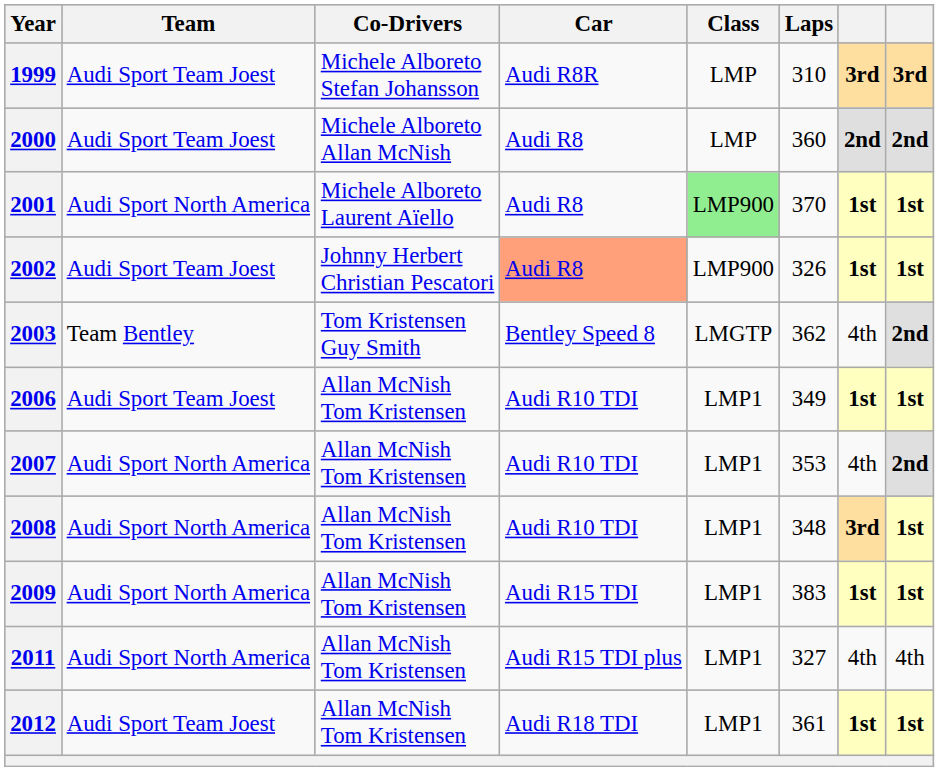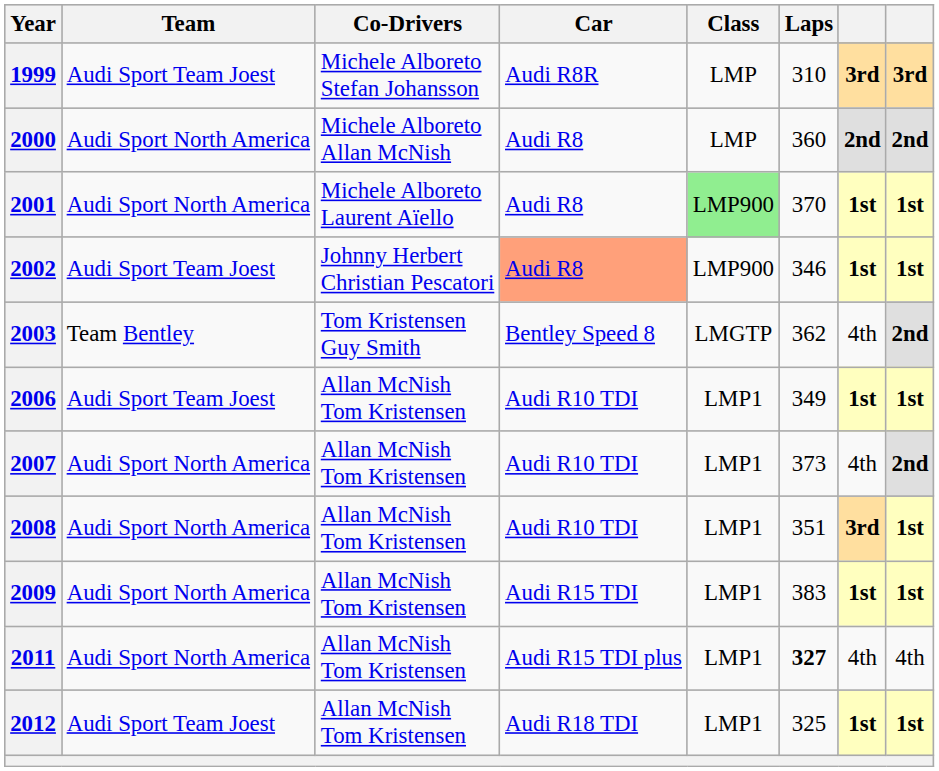2000 | Team: Audi Sport Team Joest -> Audi Sport North America
2002 | Laps: 326 -> 346
2007 | Laps: 353 -> 373
2008 | Laps: 348 -> 351
2011 | Laps: normal -> bold
2012 | Laps: 361 -> 325
